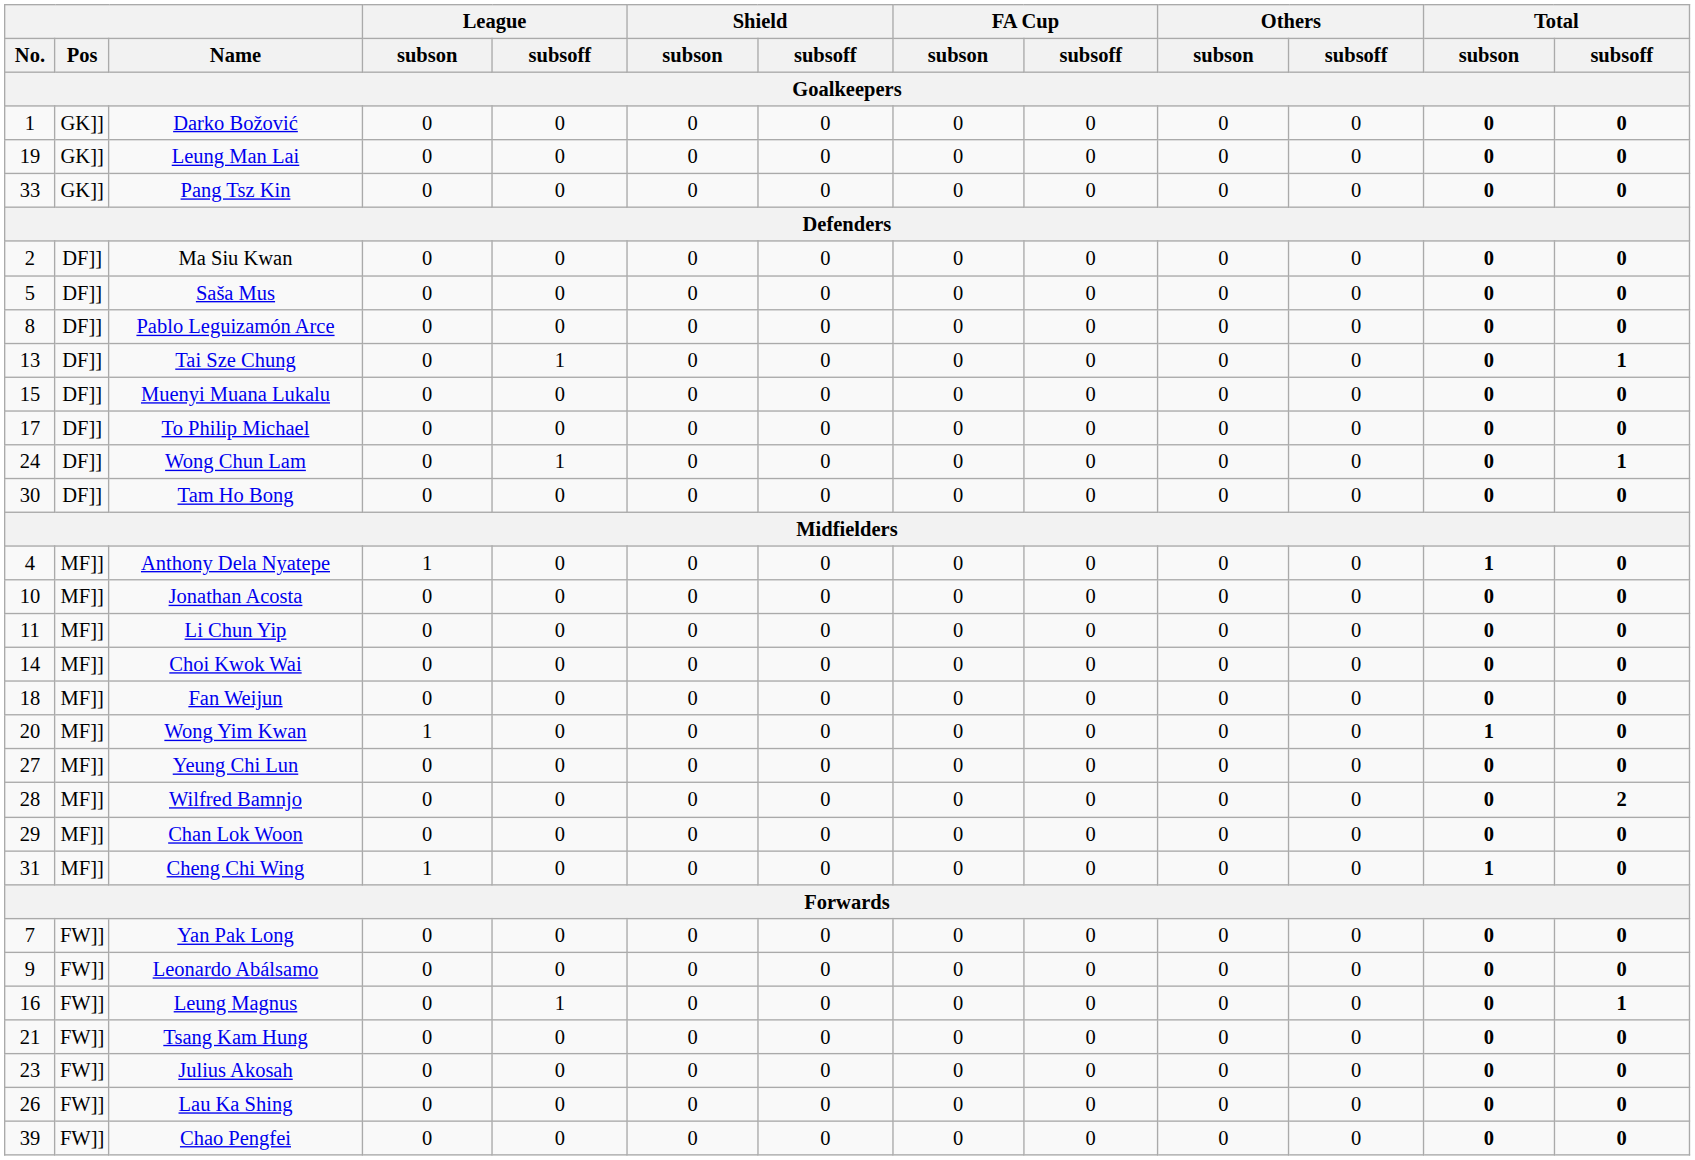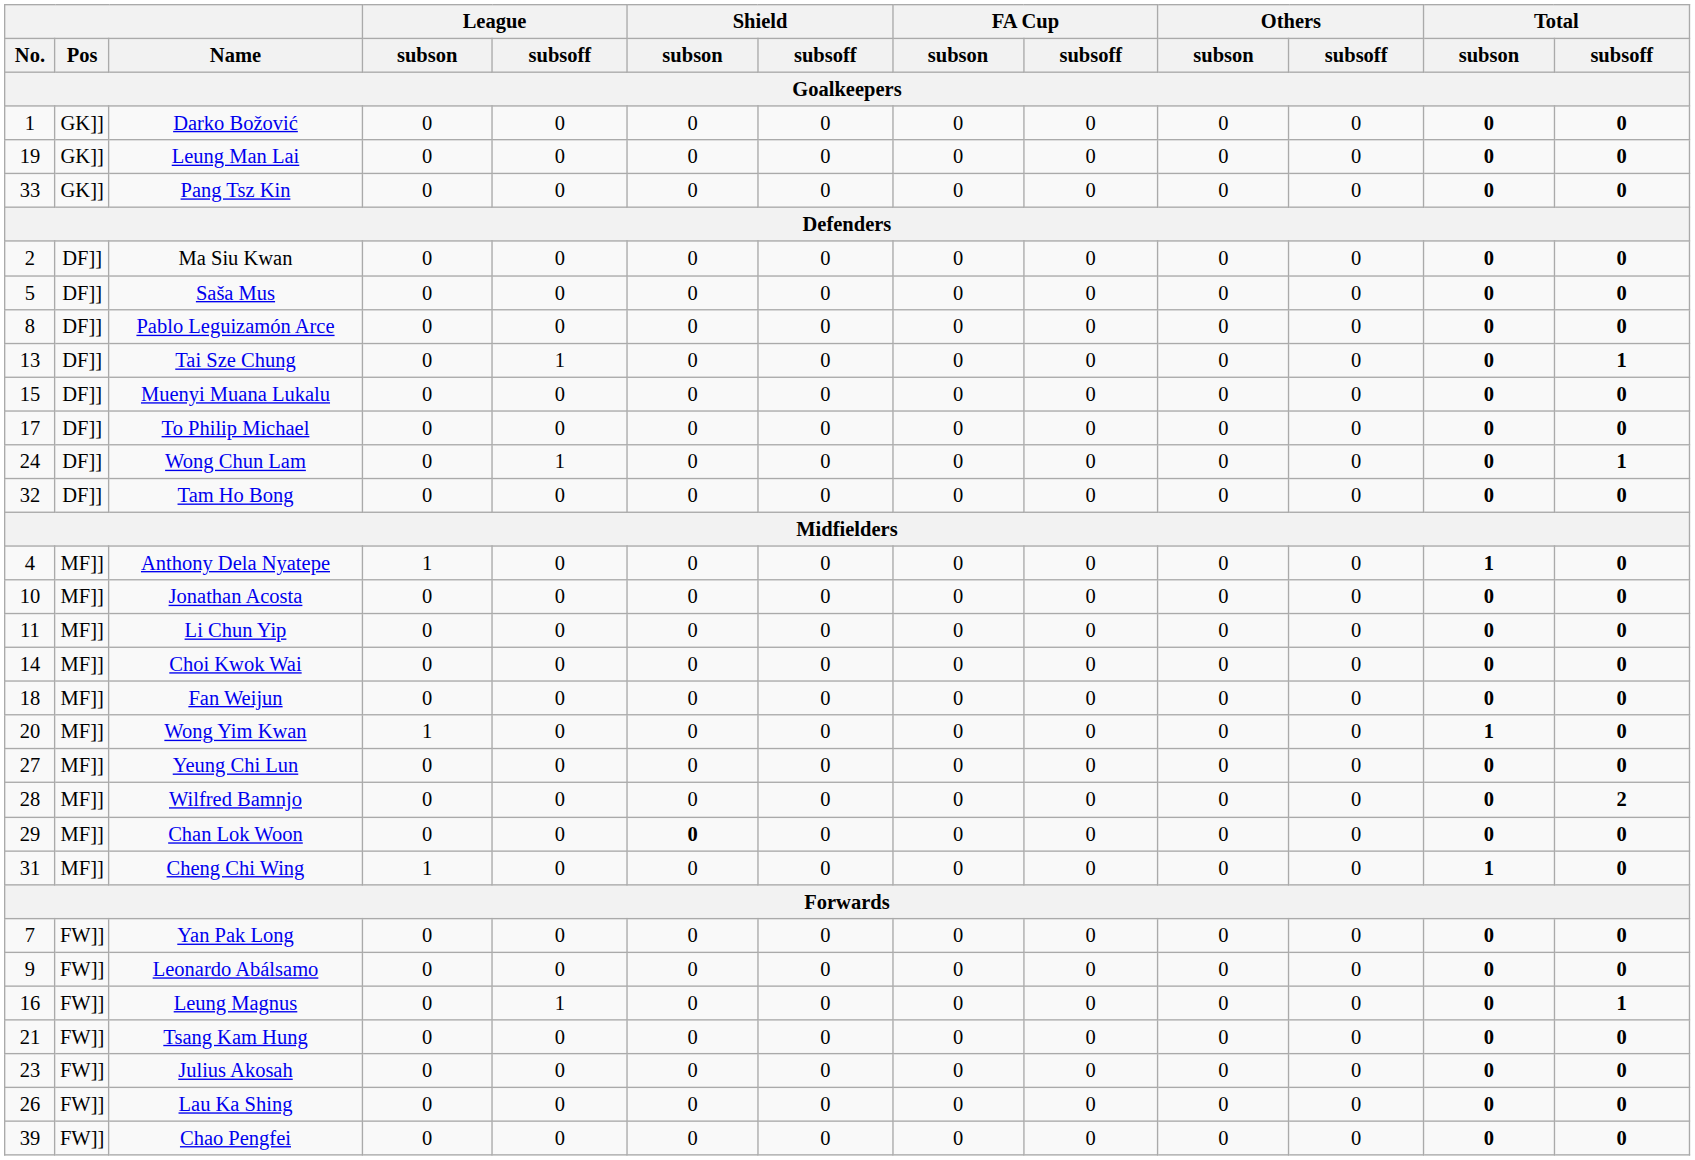Tam Ho Bong | No.: 30 -> 32
Chan Lok Woon | Shield / subson: normal -> bold
